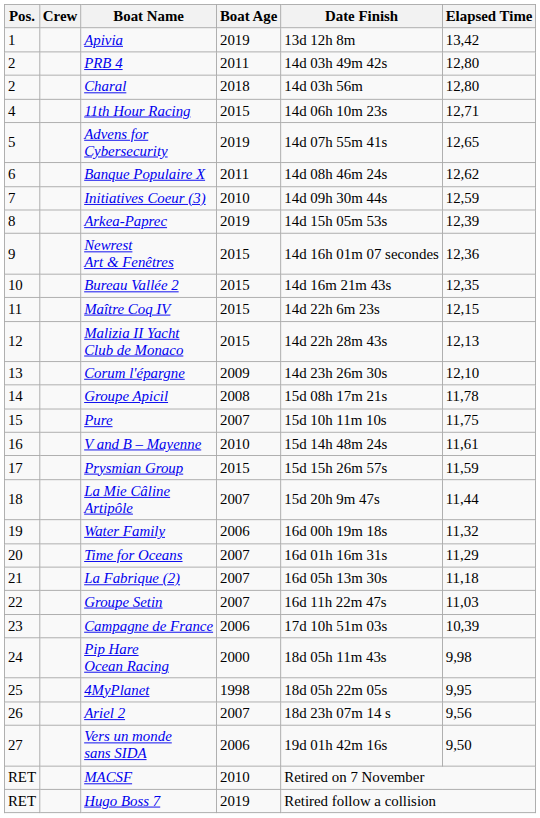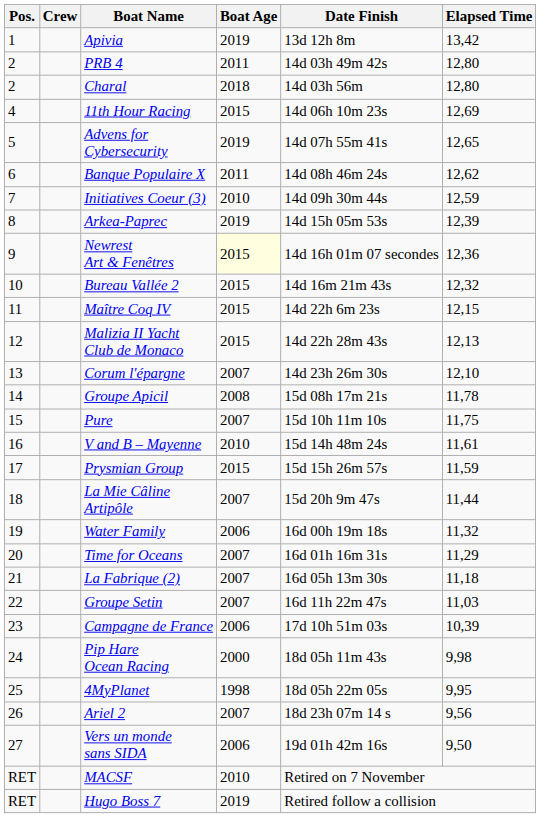11th Hour Racing | Elapsed Time: 12,71 -> 12,69
Newrest Art & Fenêtres | Boat Age: no background -> lightyellow background
Bureau Vallée 2 | Elapsed Time: 12,35 -> 12,32
Corum l'épargne | Boat Age: 2009 -> 2007
